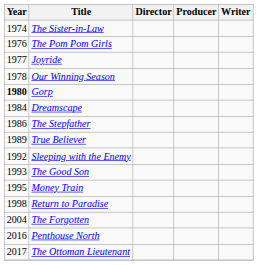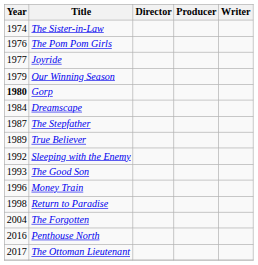Our Winning Season | Year: 1978 -> 1979
The Stepfather | Year: 1986 -> 1987
Money Train | Year: 1995 -> 1996
